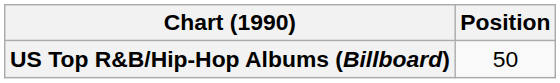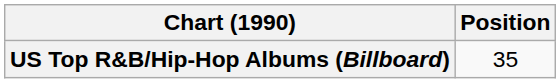US Top R&B/Hip-Hop Albums (Billboard) | Position: 50 -> 35
